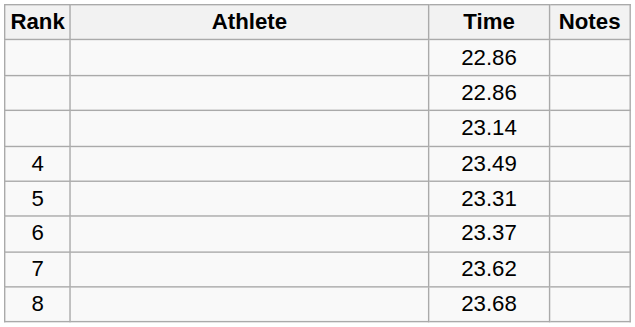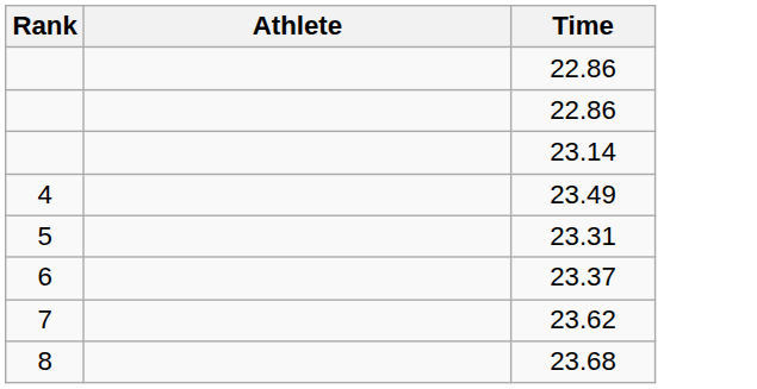- column: Notes
